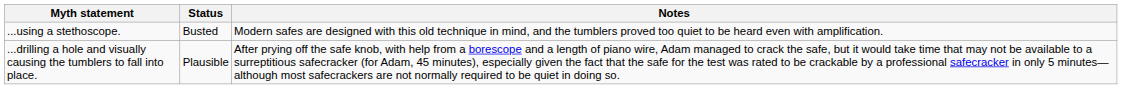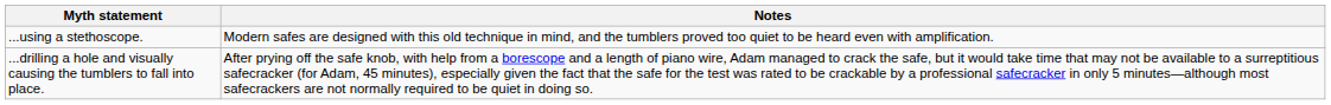- column: Status | Busted | Plausible
